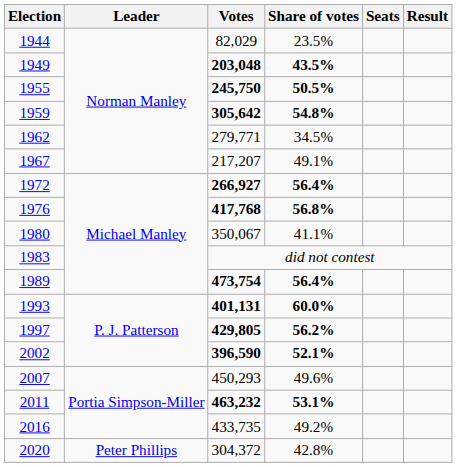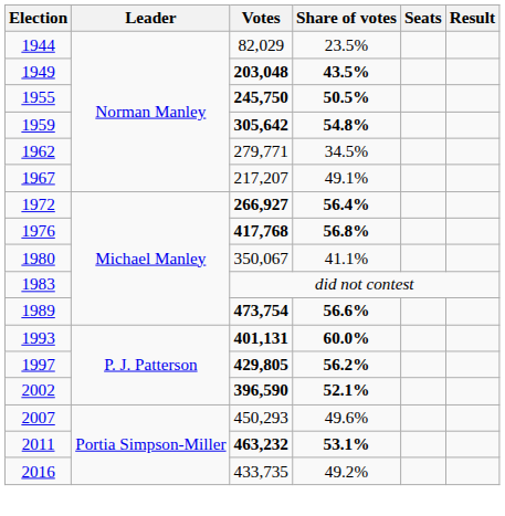1989 | Share of votes: 56.4% -> 56.6%
- row: 2020 | Peter Phillips | 304,372 | 42.8%
